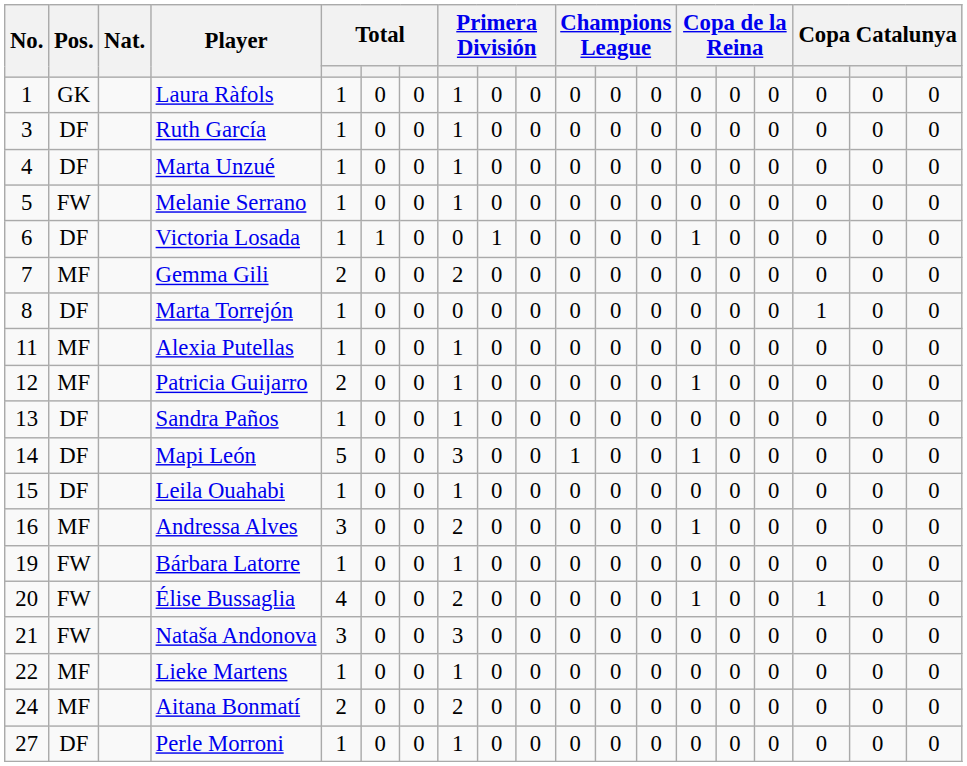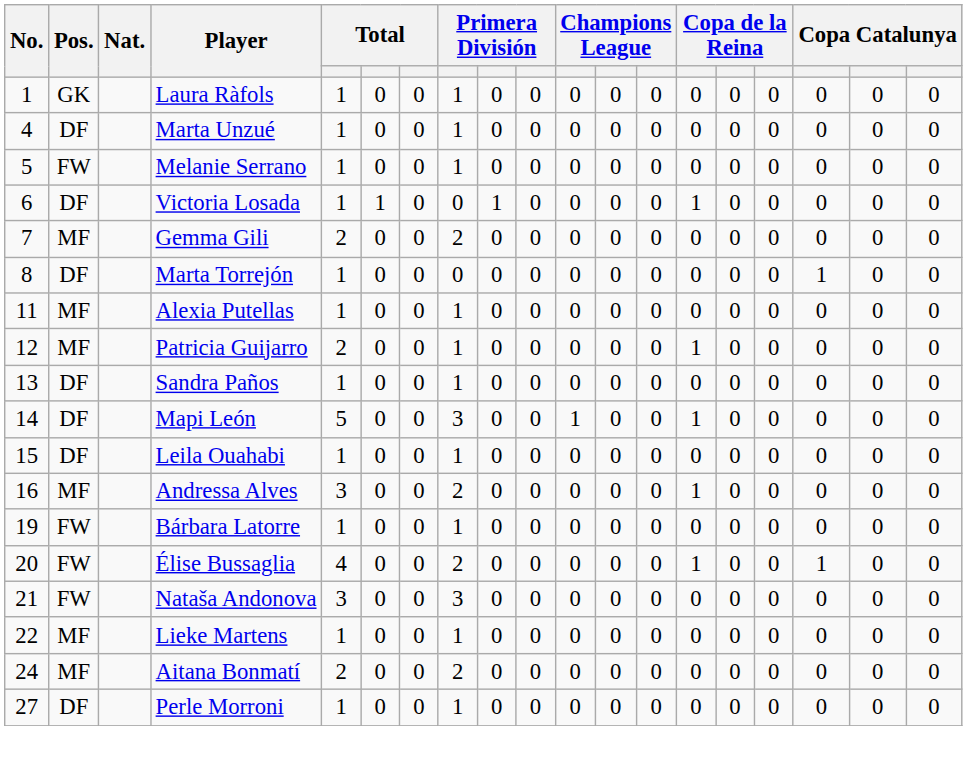- row: 3 | DF | Ruth García | 1 | 0 | 0 | 1 | 0 | 0 | 0 | 0 | 0 | 0 | 0 | 0 | 0 | 0 | 0
